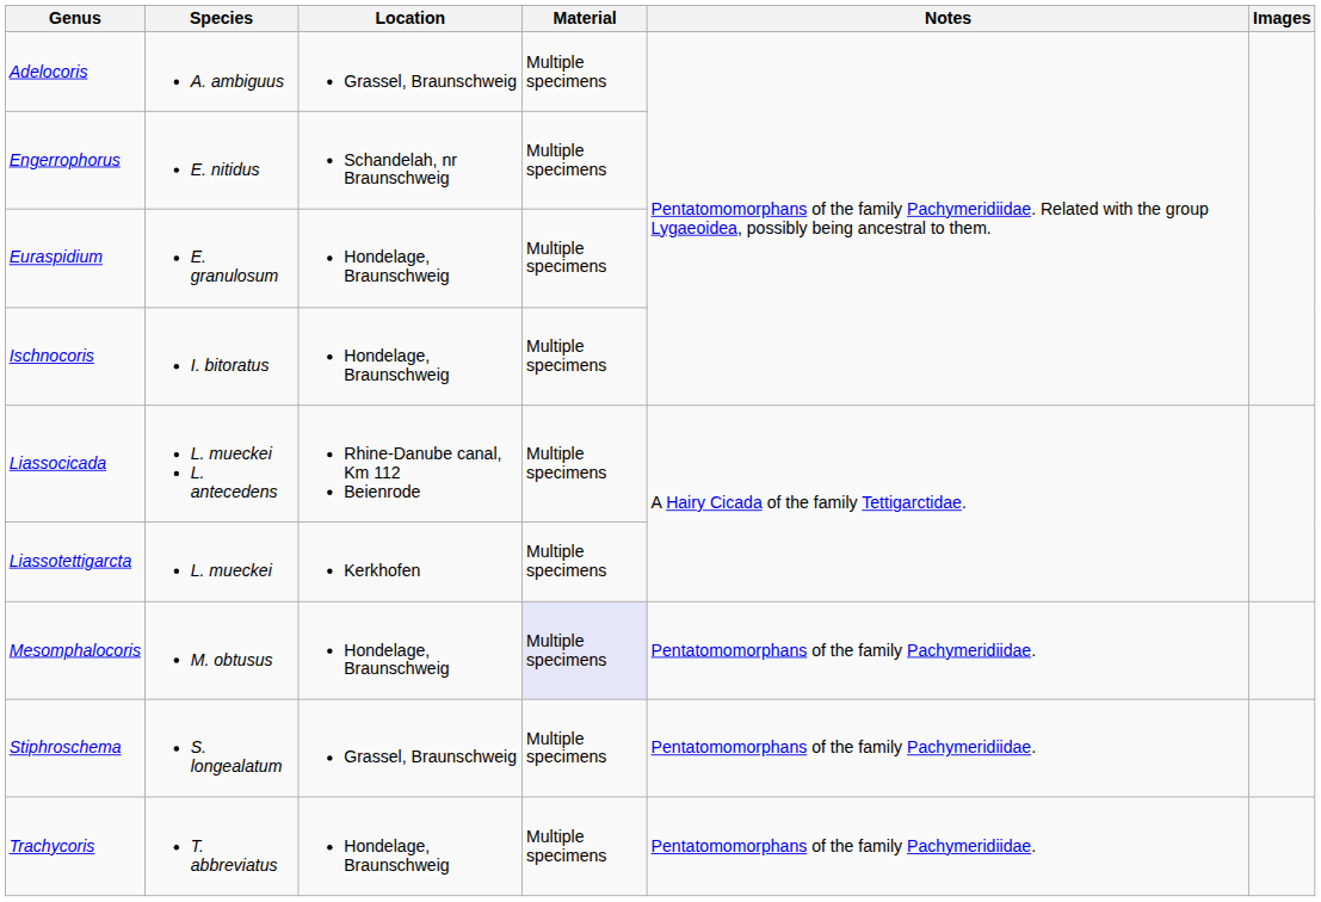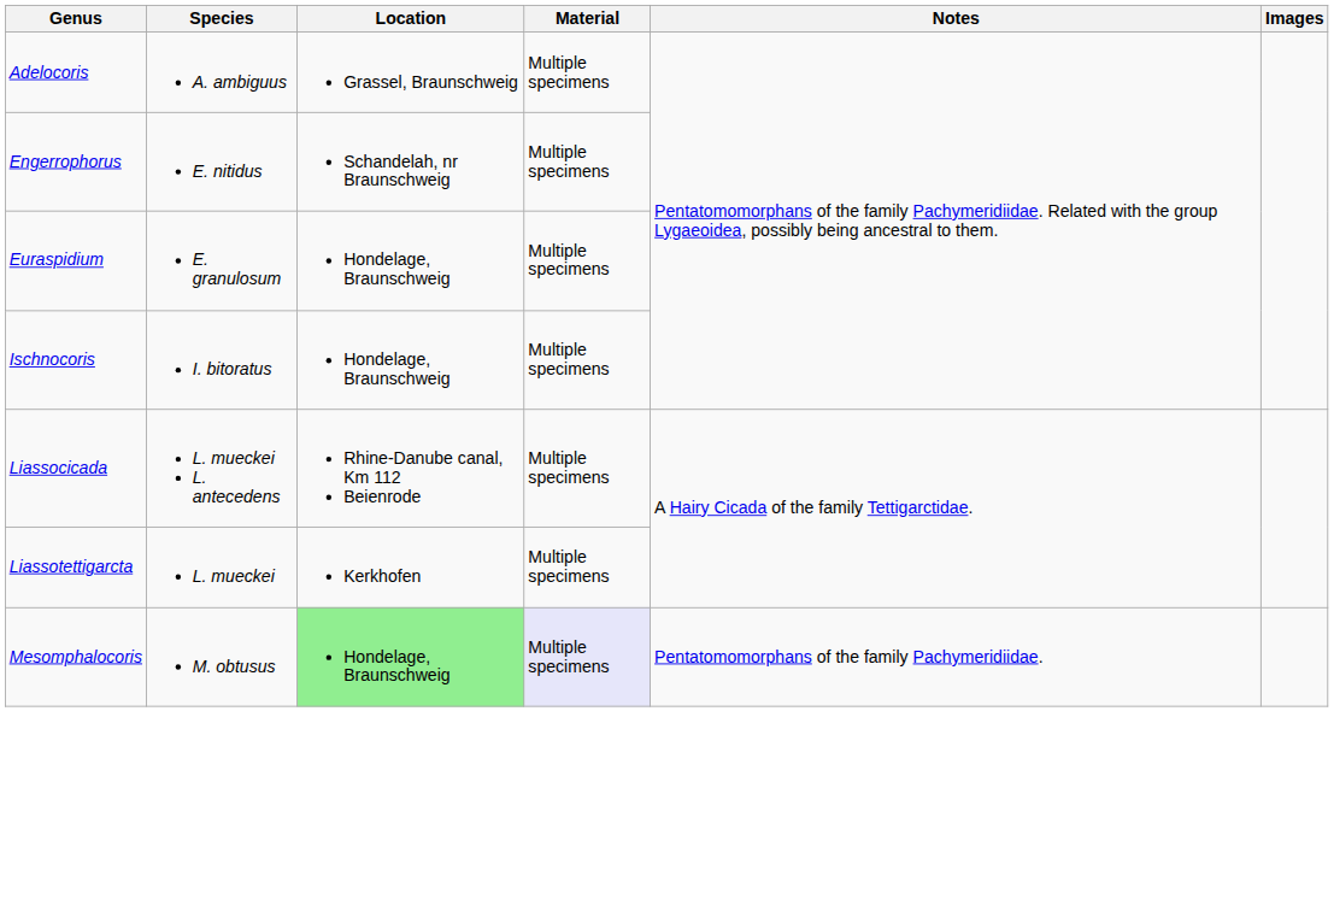Mesomphalocoris | Location: no background -> lightgreen background
- row: Stiphroschema | S. longealatum | Grassel, Braunschweig | Multiple specimens | Pentatomomorphans of the family Pachymeridiidae.
- row: Trachycoris | T. abbreviatus | Hondelage, Braunschweig | Multiple specimens | Pentatomomorphans of the family Pachymeridiidae.
